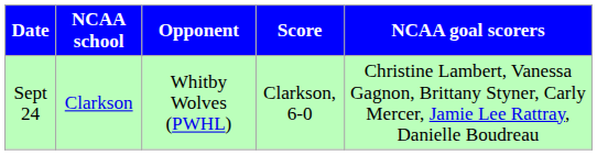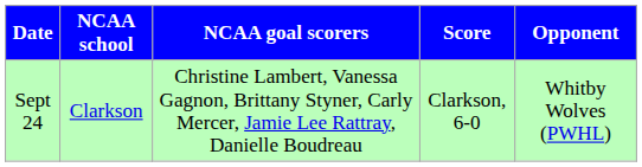columns swapped: Opponent <-> NCAA goal scorers
